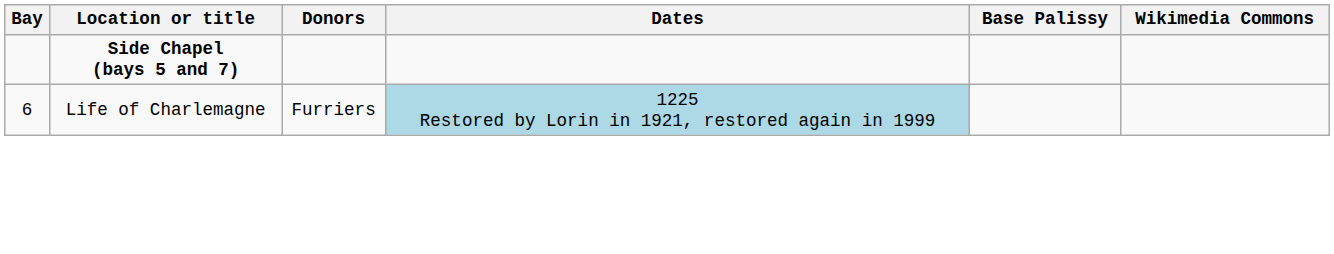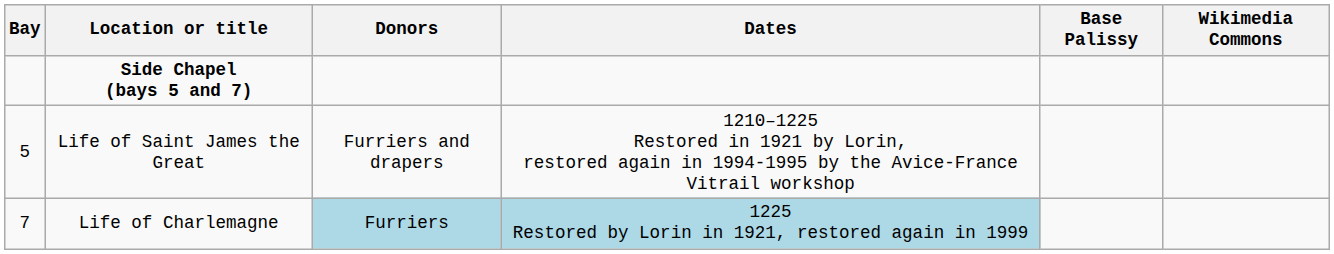+ row: 5 | Life of Saint James the Great | Furriers and drapers | 1210–1225 Restored in 1921 by Lorin, restored again in 1994-1995 by the Avice-France Vitrail workshop
Life of Charlemagne | Bay: 6 -> 7
Life of Charlemagne | Donors: no background -> lightblue background
